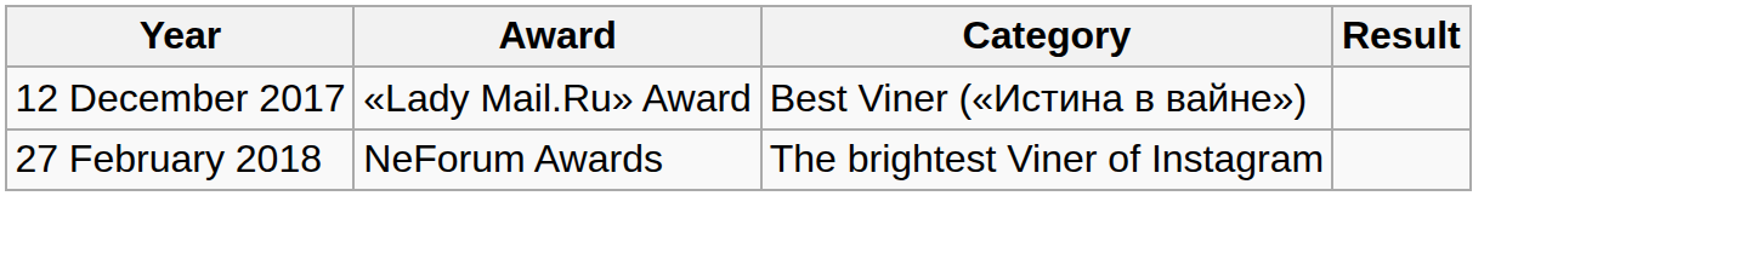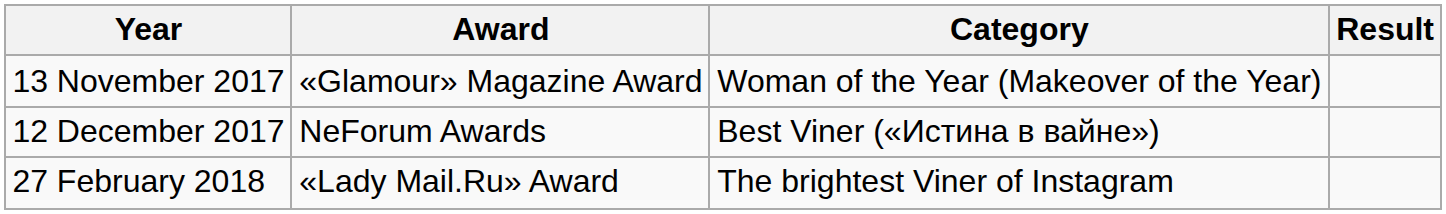+ row: 13 November 2017 | «Glamour» Magazine Award | Woman of the Year (Makeover of the Year)
12 December 2017 | Award: «Lady Mail.Ru» Award -> NeForum Awards
27 February 2018 | Award: NeForum Awards -> «Lady Mail.Ru» Award
